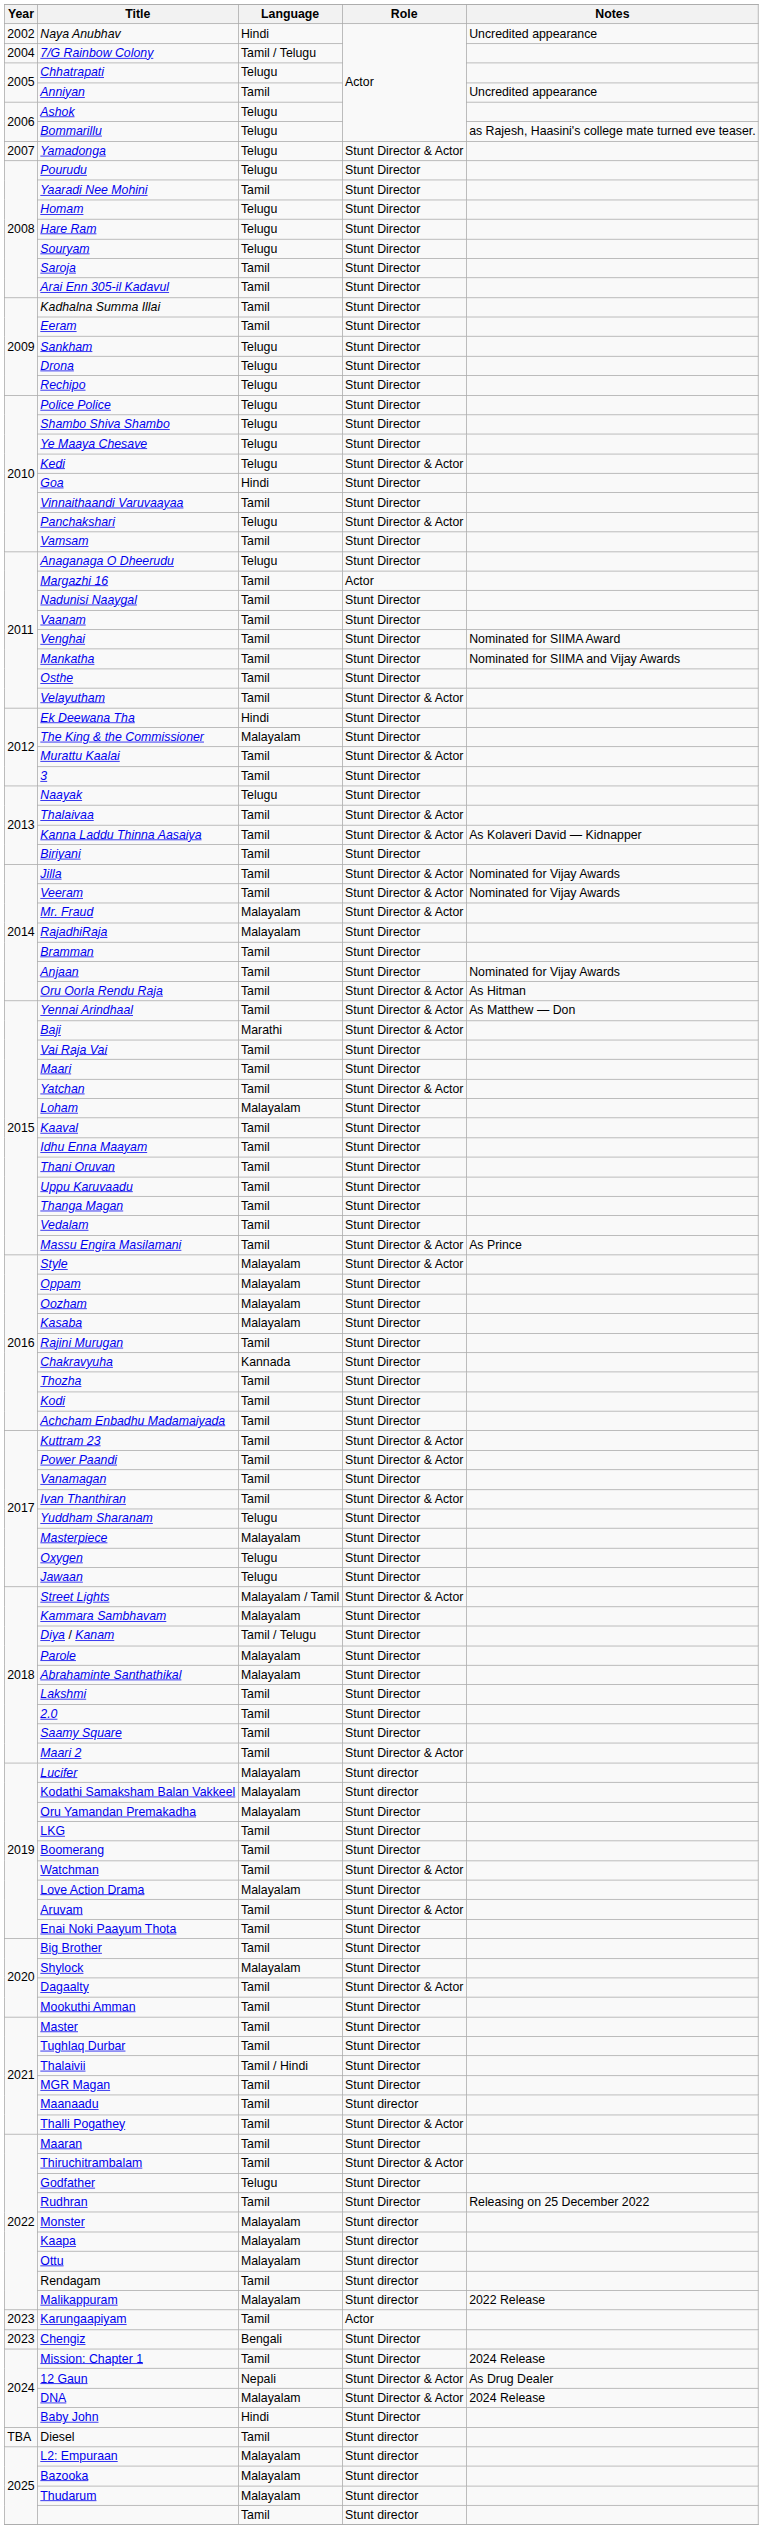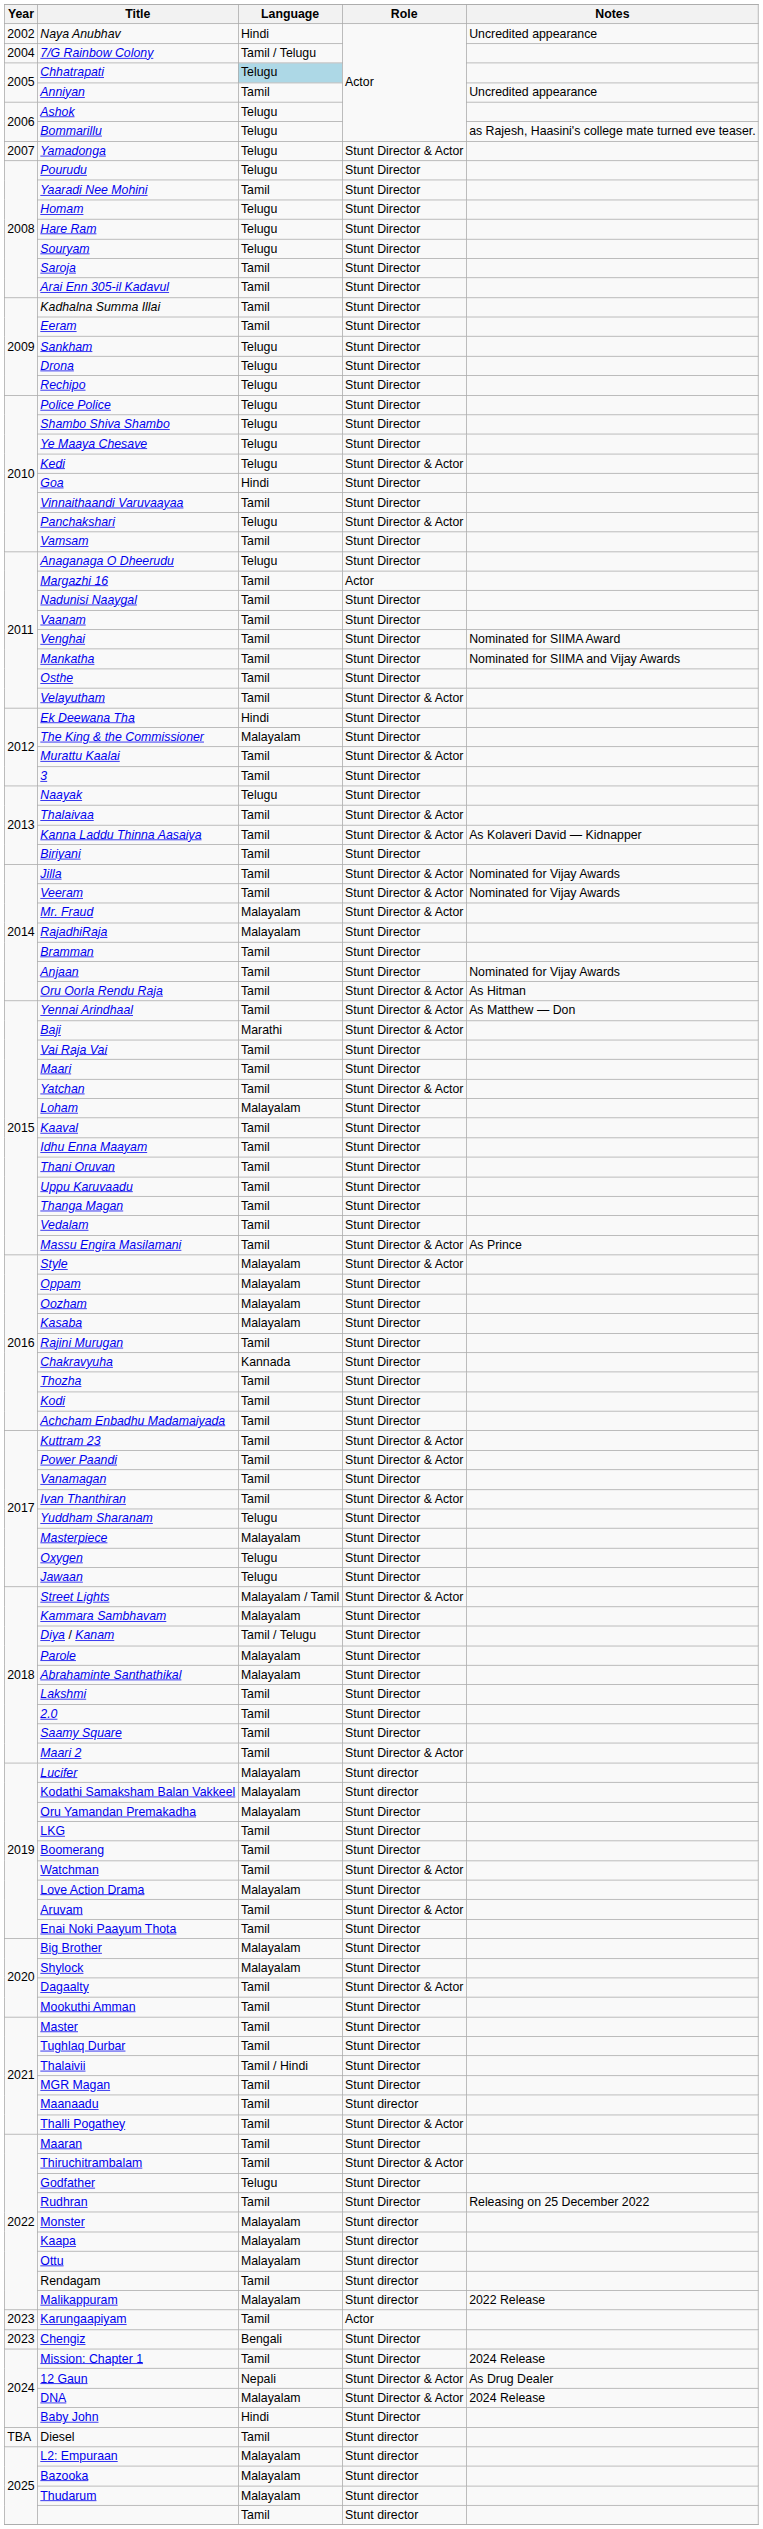Chhatrapati | Language: no background -> lightblue background
Big Brother | Language: Tamil -> Malayalam
